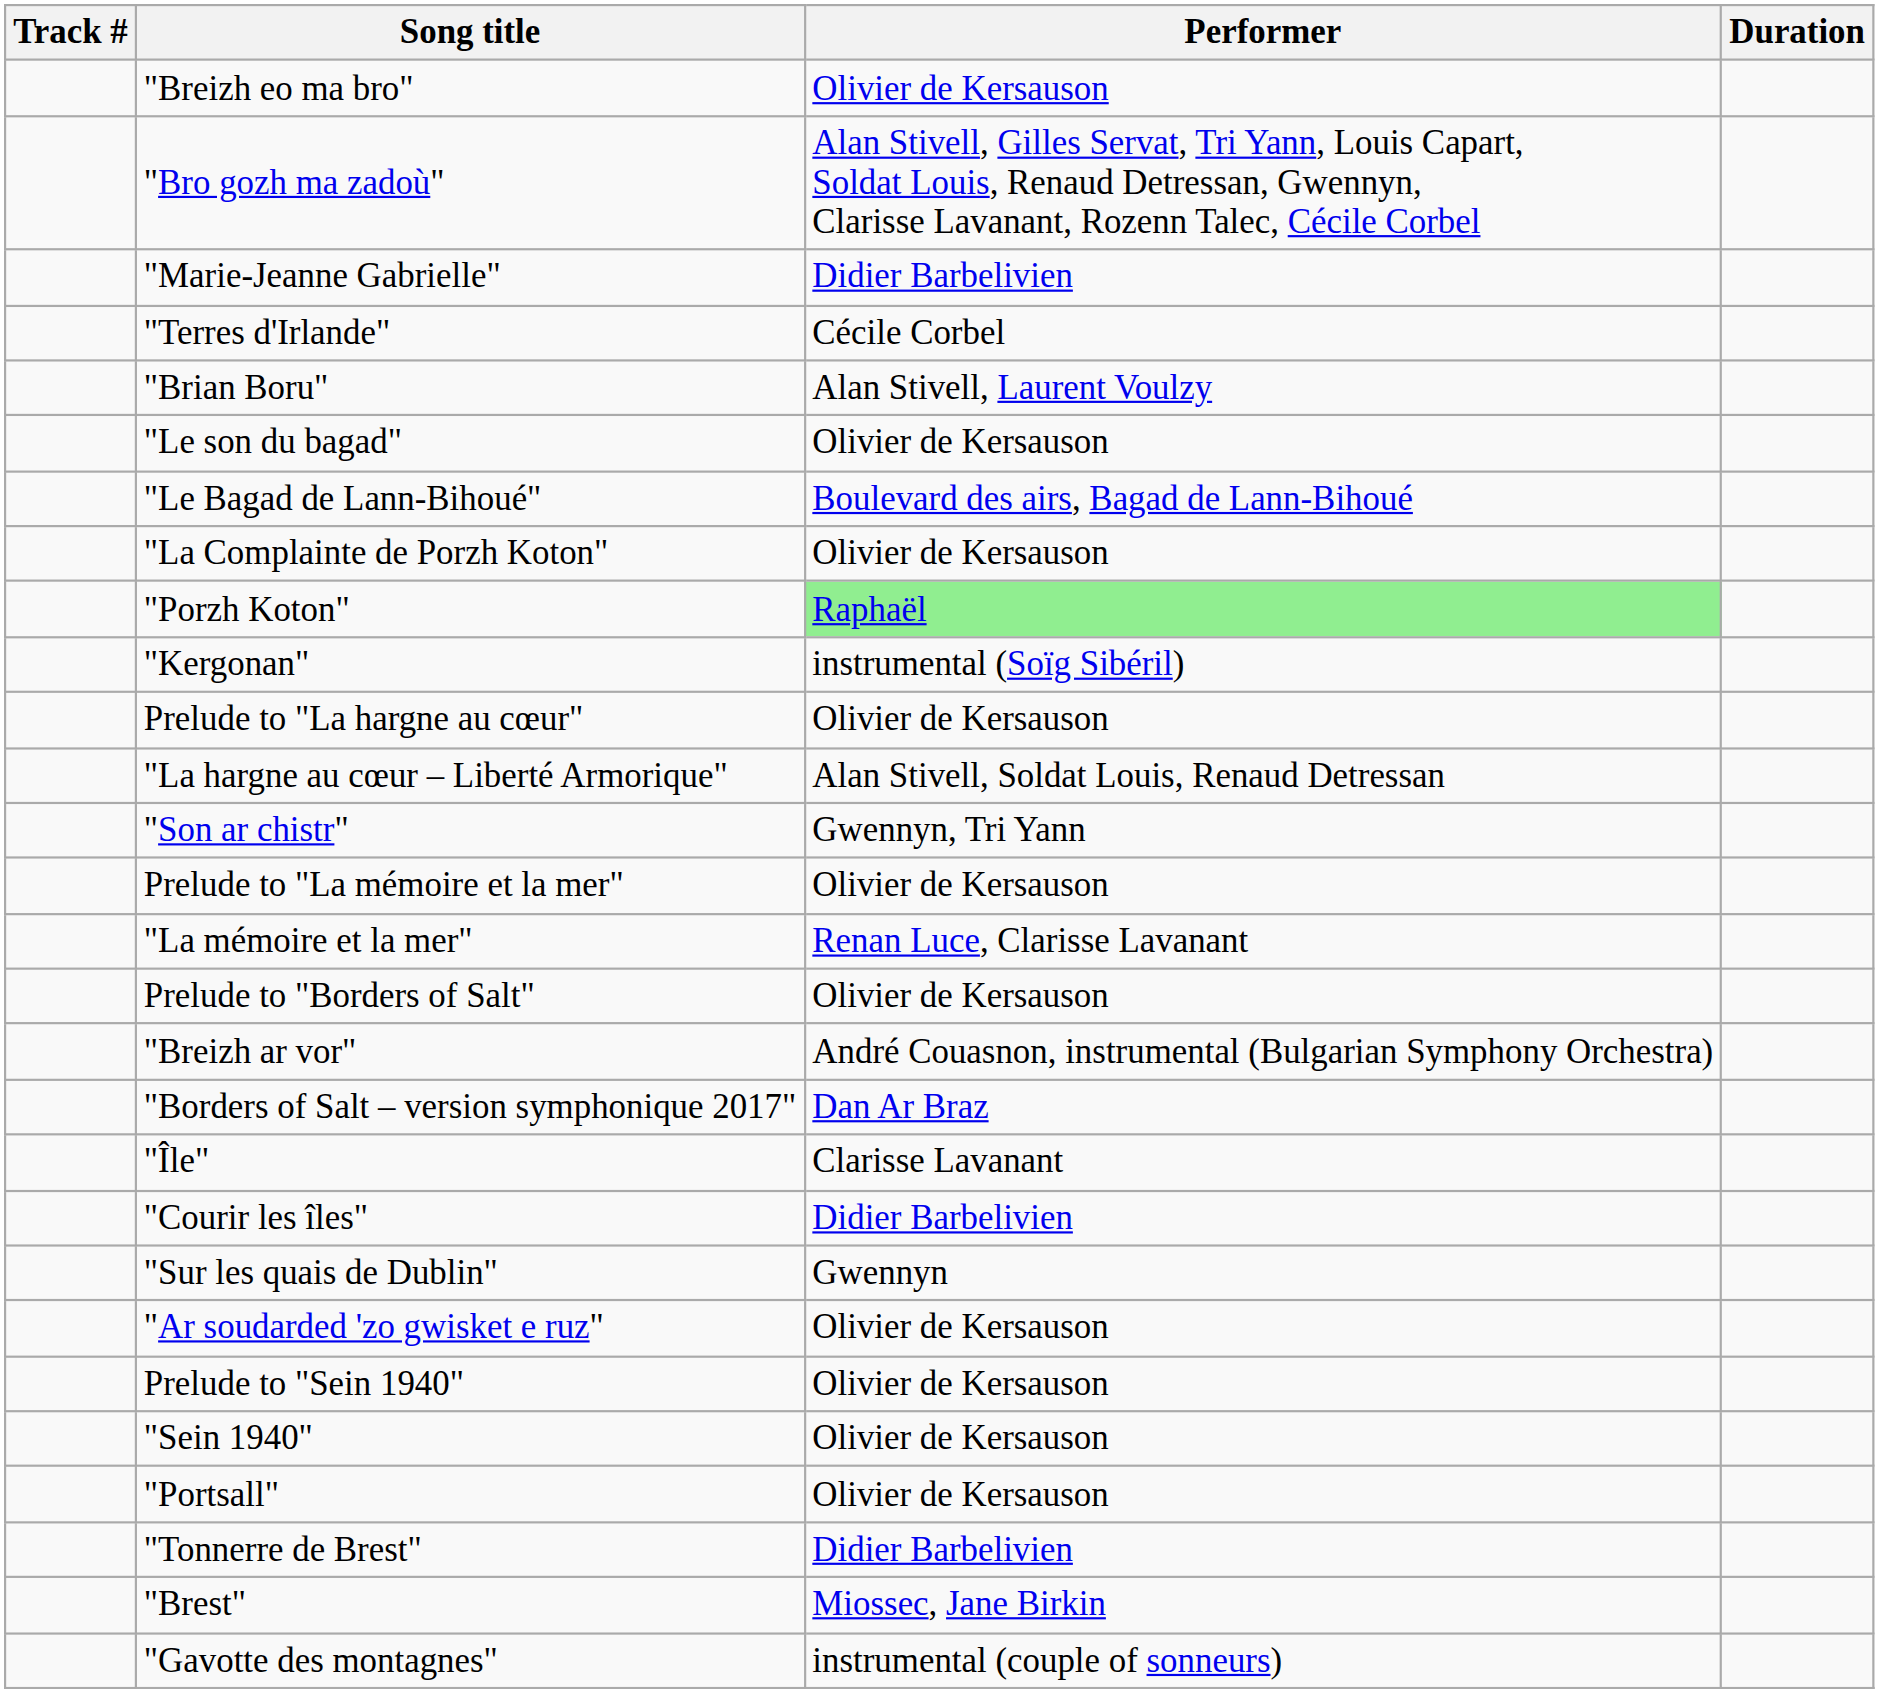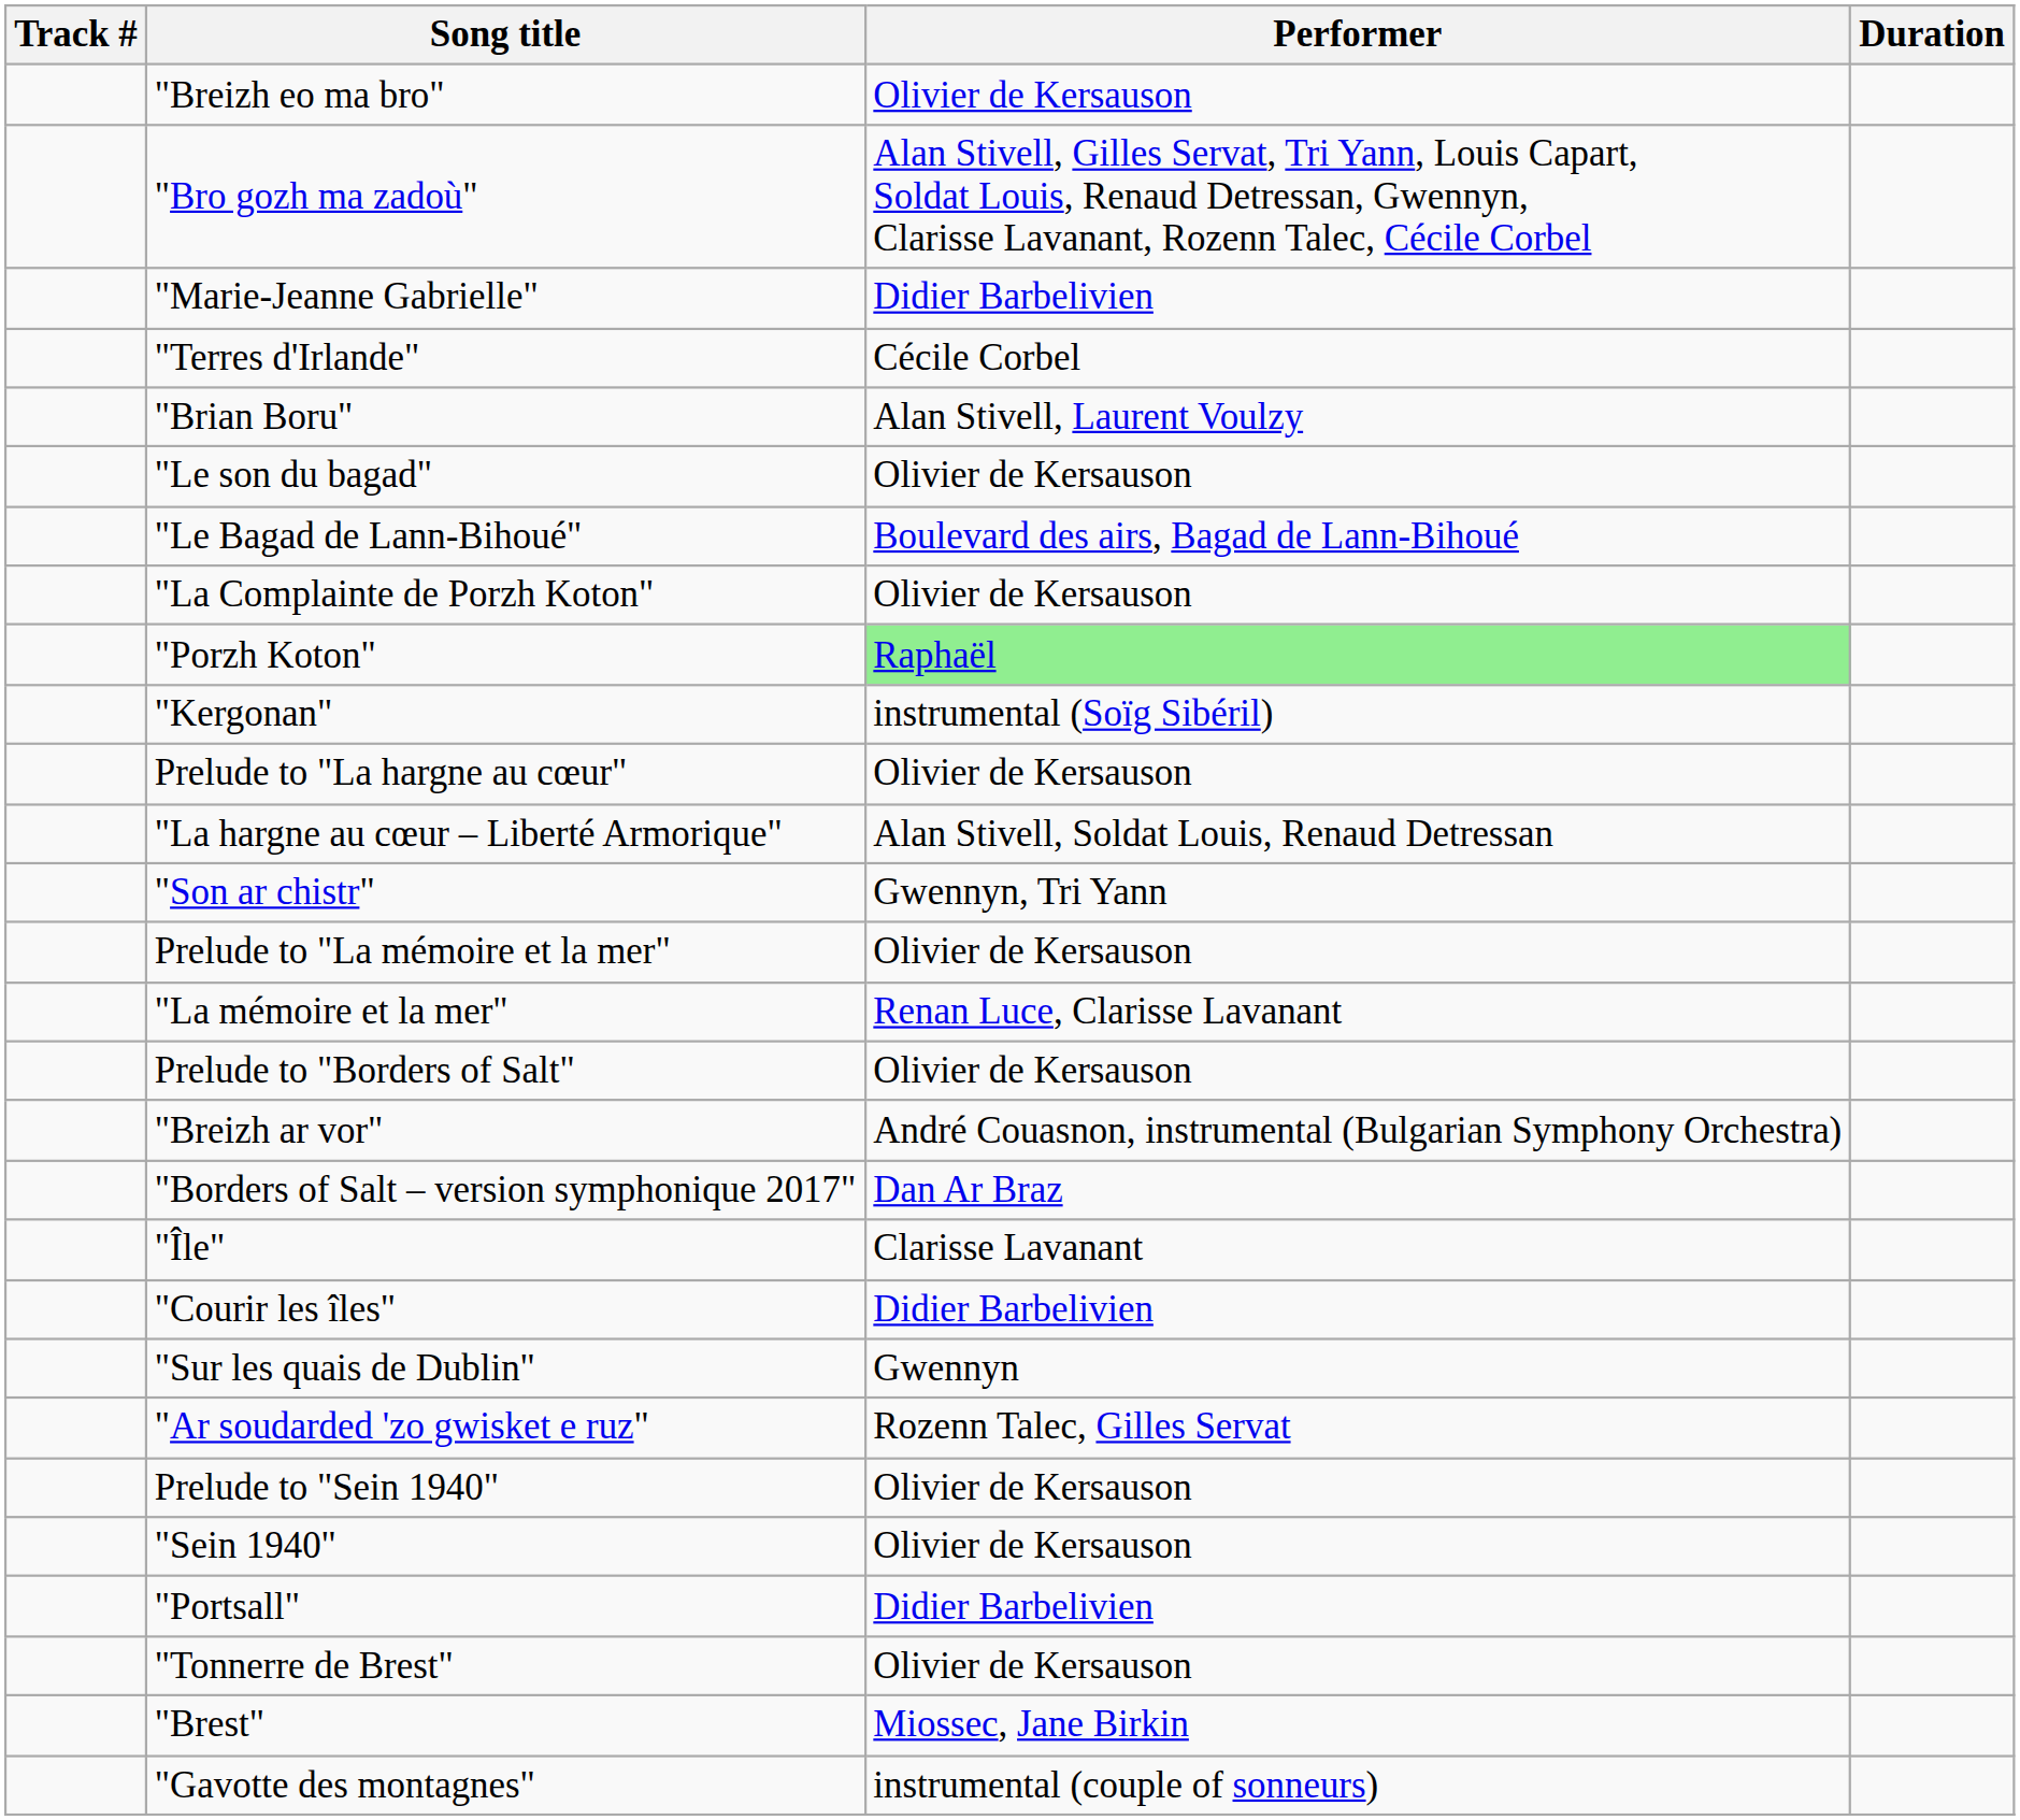"Ar soudarded 'zo gwisket e ruz" | Performer: Olivier de Kersauson -> Rozenn Talec, Gilles Servat
"Portsall" | Performer: Olivier de Kersauson -> Didier Barbelivien
"Tonnerre de Brest" | Performer: Didier Barbelivien -> Olivier de Kersauson
